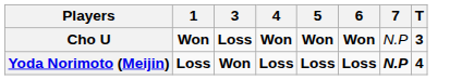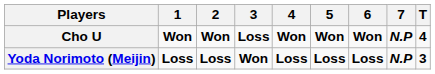+ column: 2 | Won | Loss
Cho U | 7: normal -> bold
Cho U | T: 3 -> 4
Yoda Norimoto (Meijin) | T: 4 -> 3
